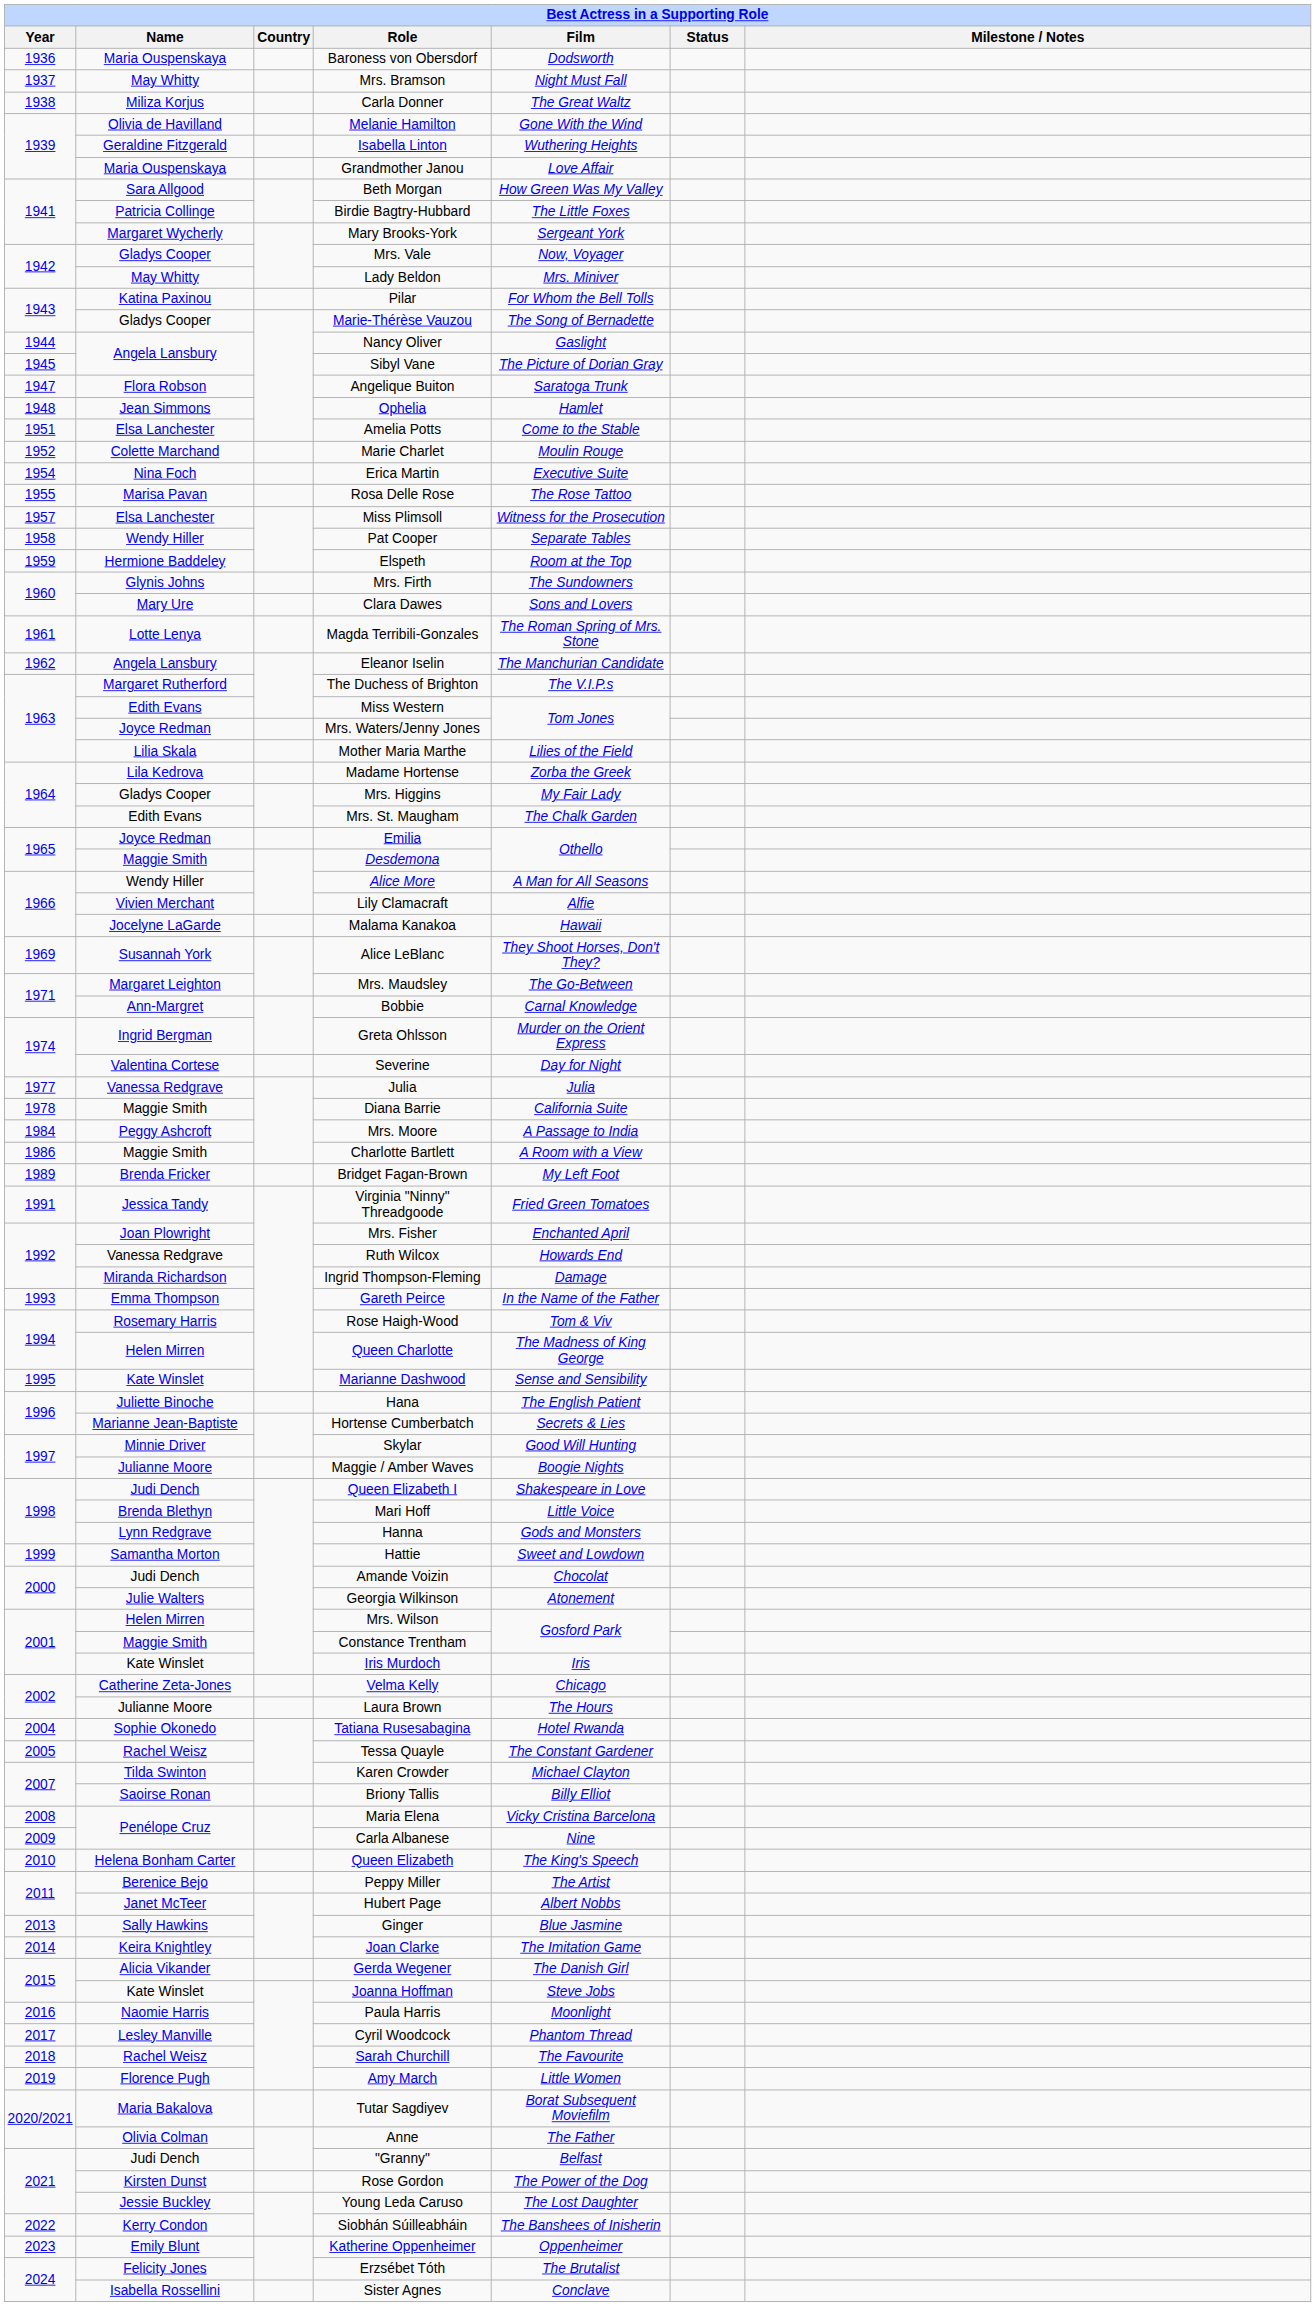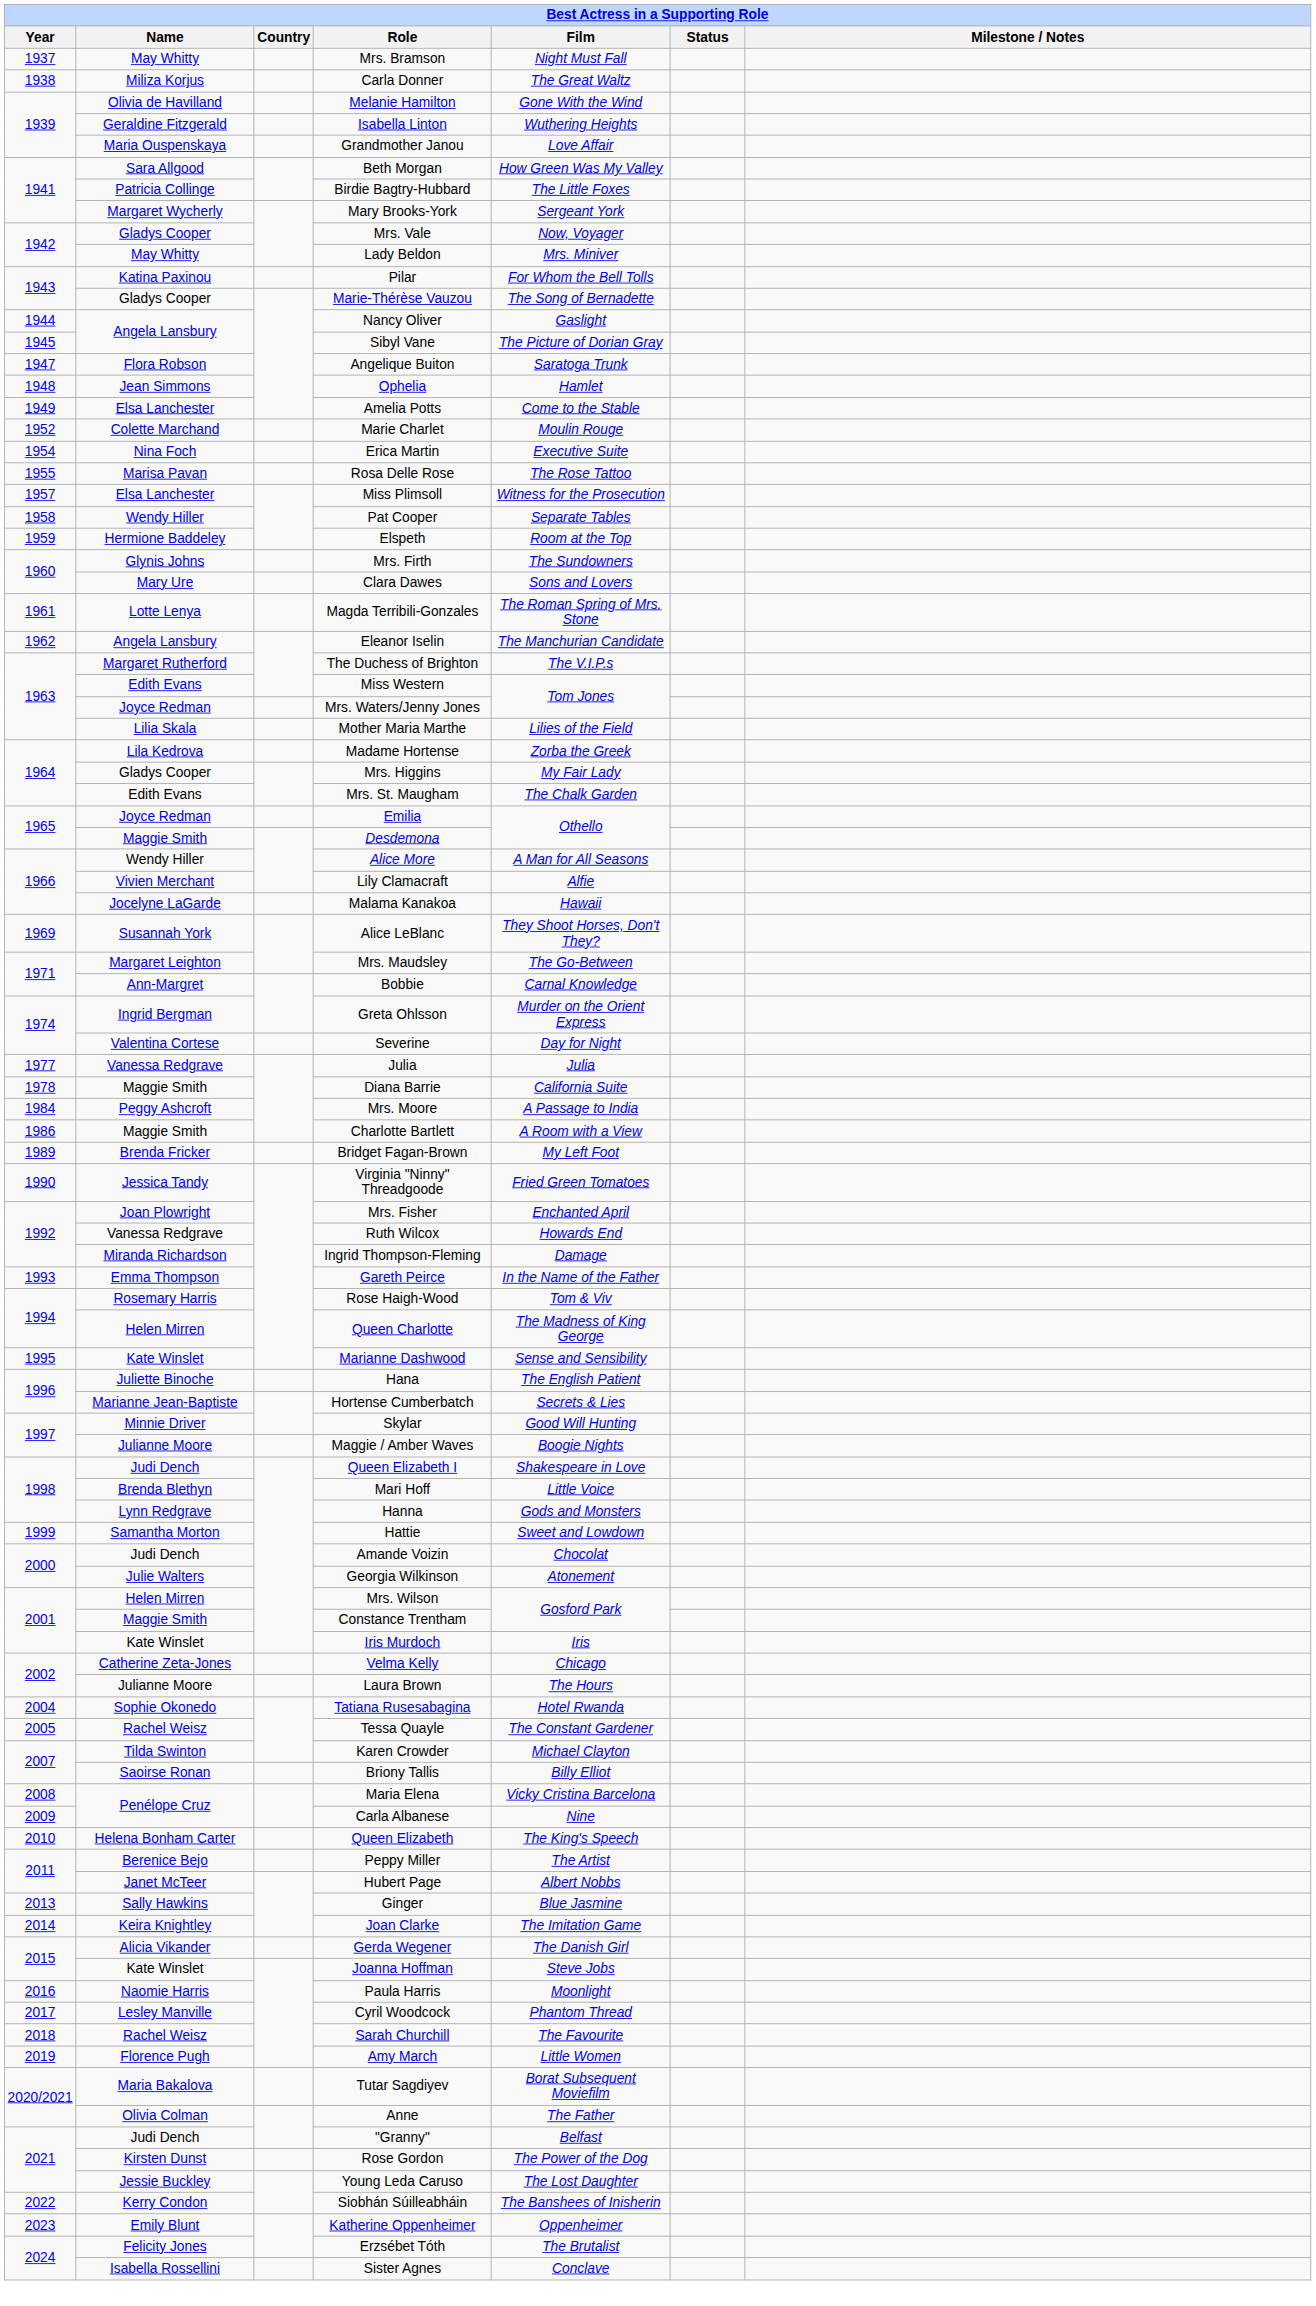- row: 1936 | Maria Ouspenskaya | Baroness von Obersdorf | Dodsworth
Amelia Potts | Year: 1951 -> 1949
Virginia "Ninny" Threadgoode | Year: 1991 -> 1990
